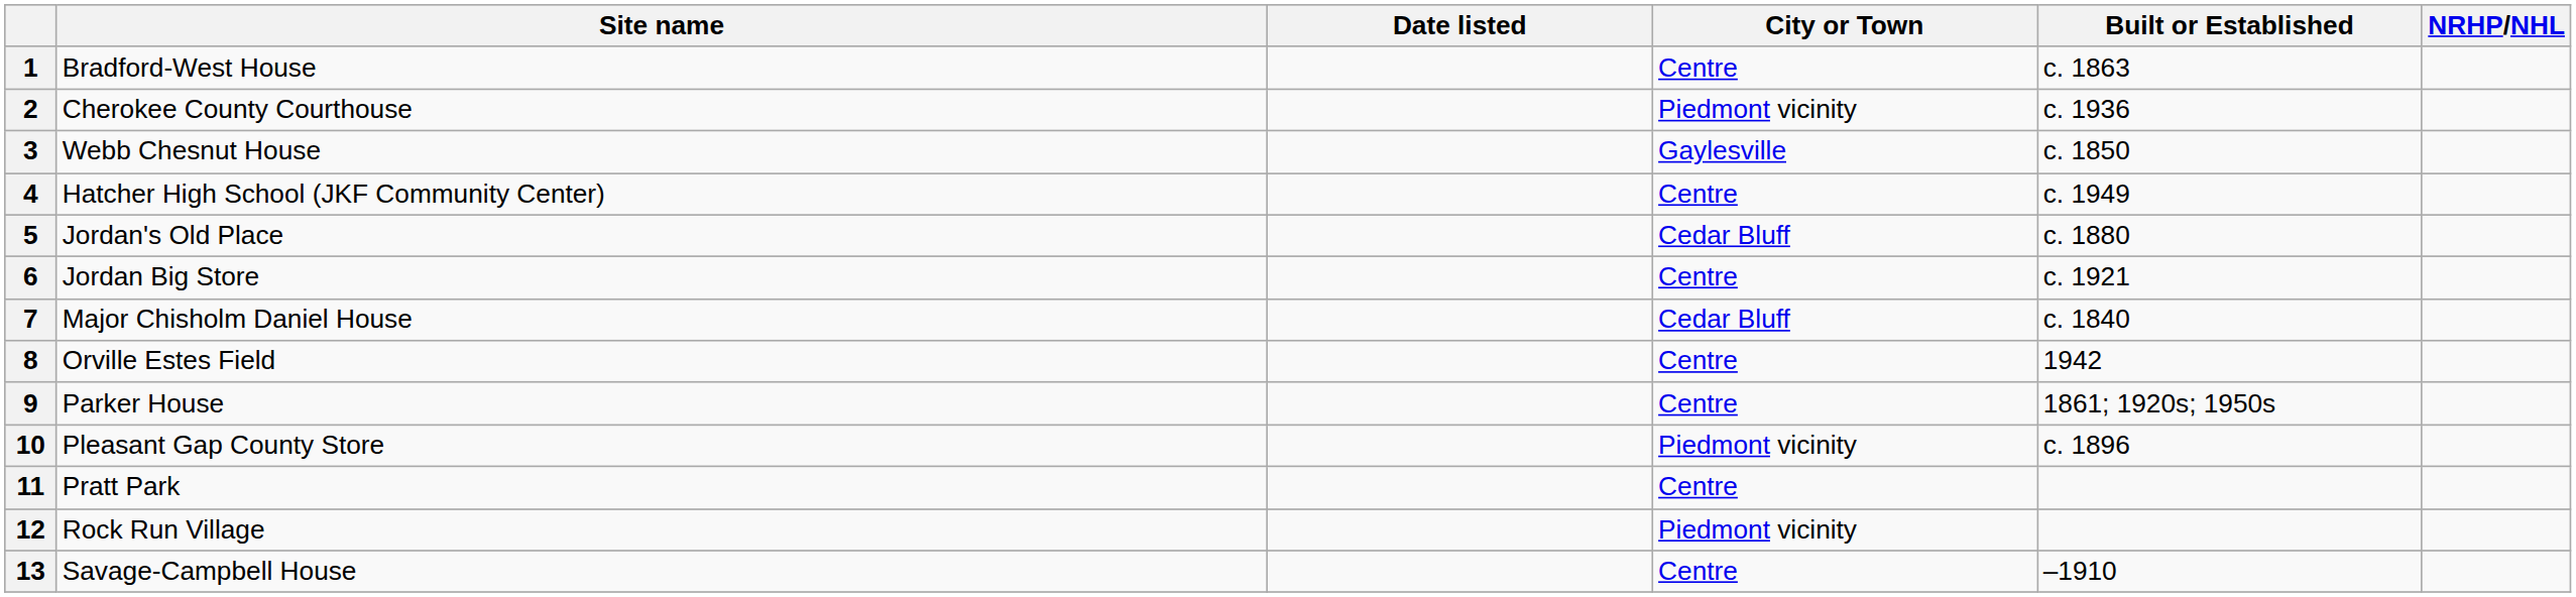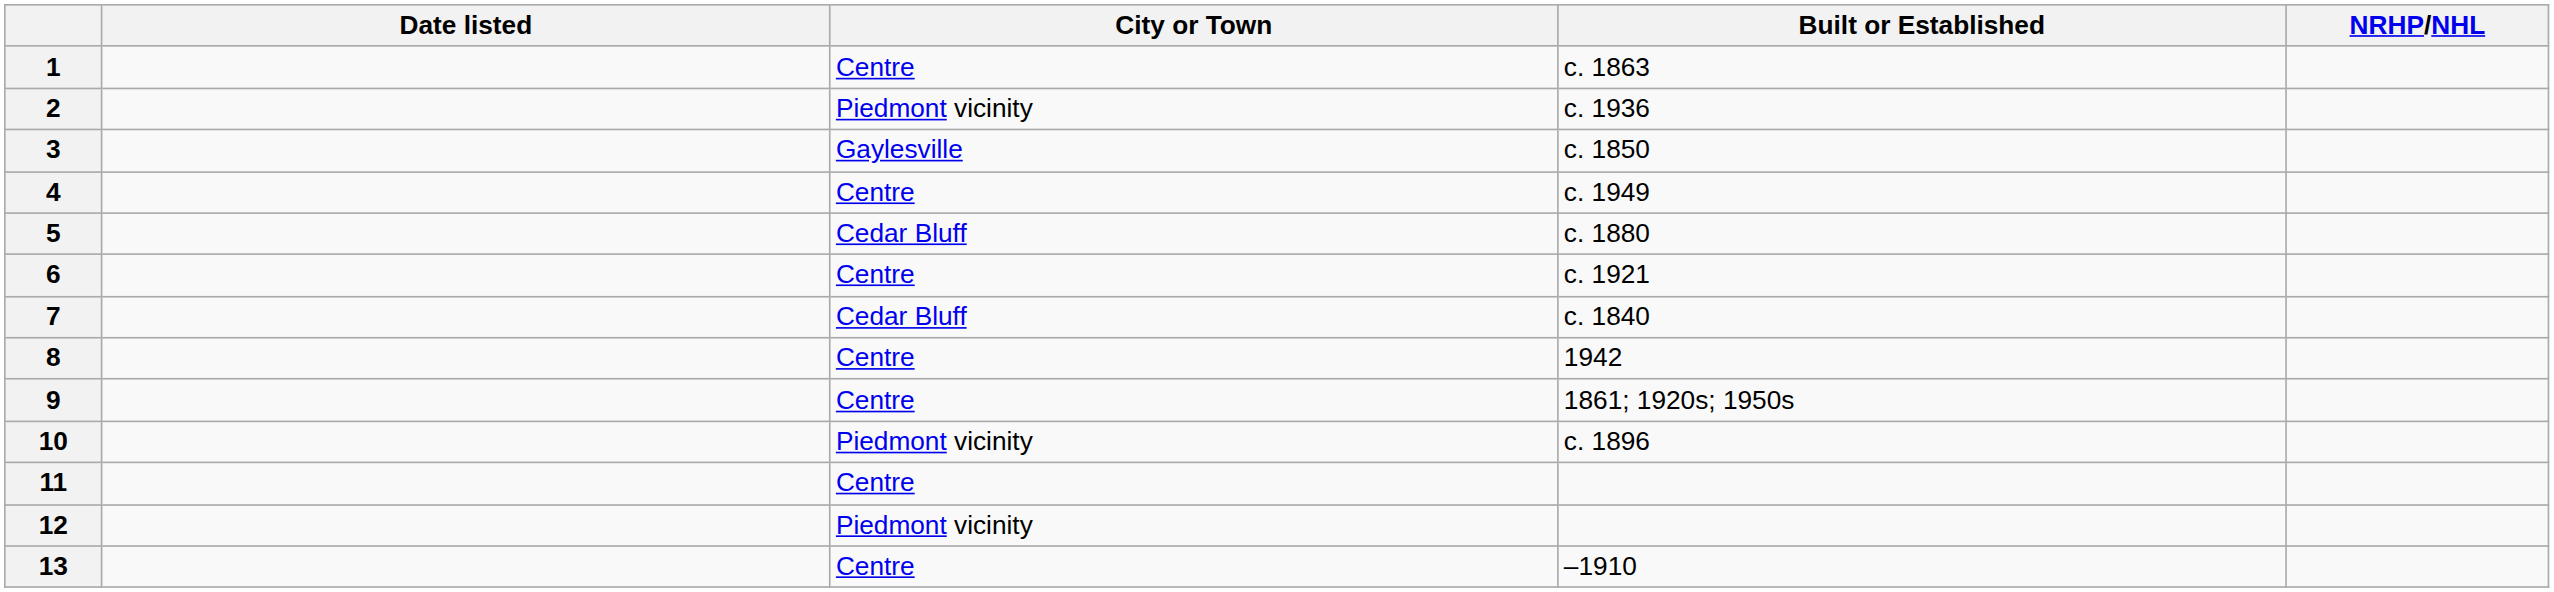- column: Site name | Bradford-West House | Cherokee County Courthouse | Webb Chesnut House | Hatcher High School (JKF Community Center) | Jordan's Old Place | Jordan Big Store | Major Chisholm Daniel House | Orville Estes Field | Parker House | Pleasant Gap County Store | Pratt Park | Rock Run Village | Savage-Campbell House
